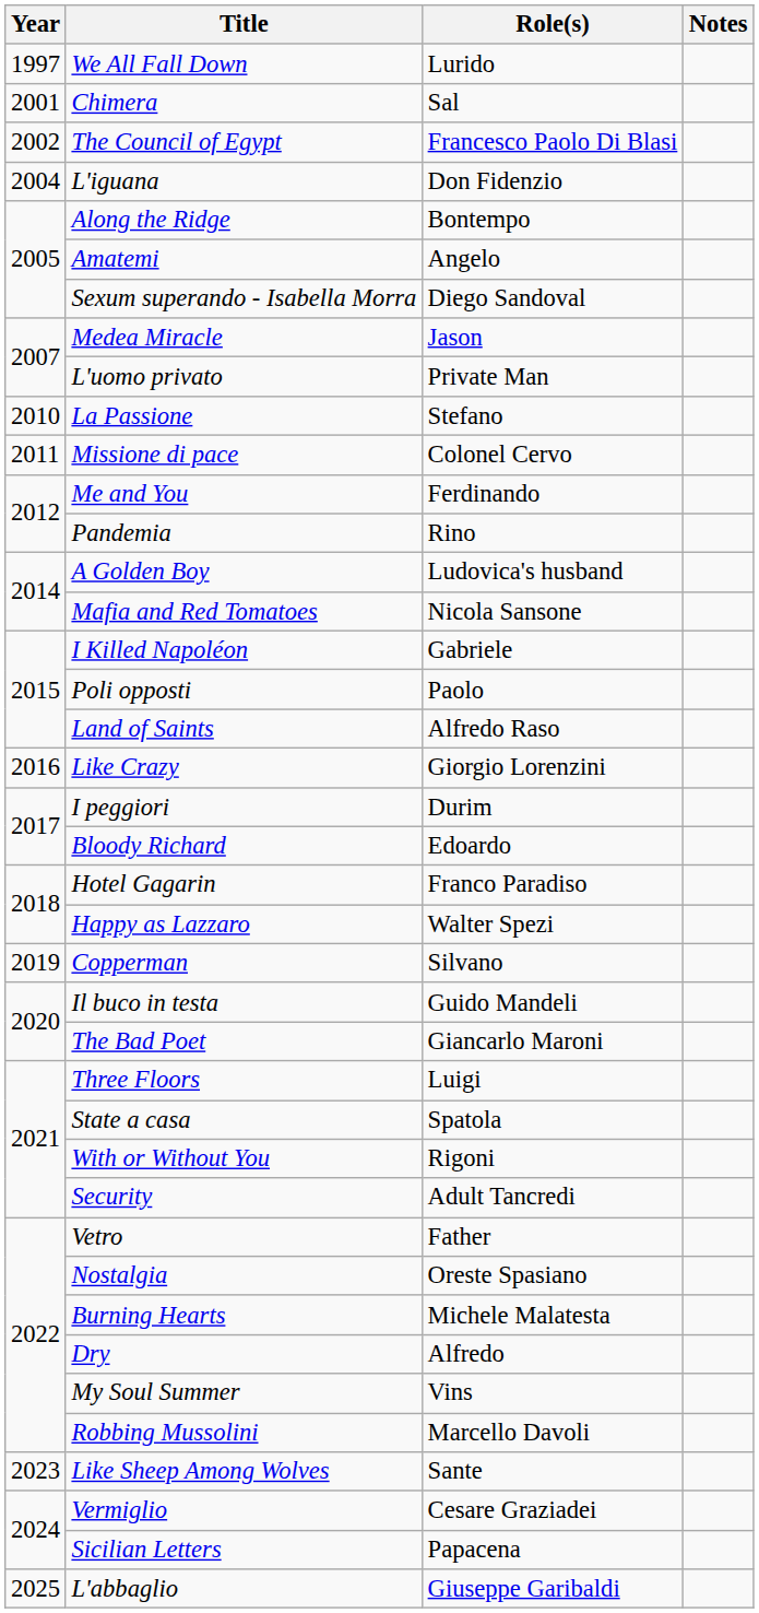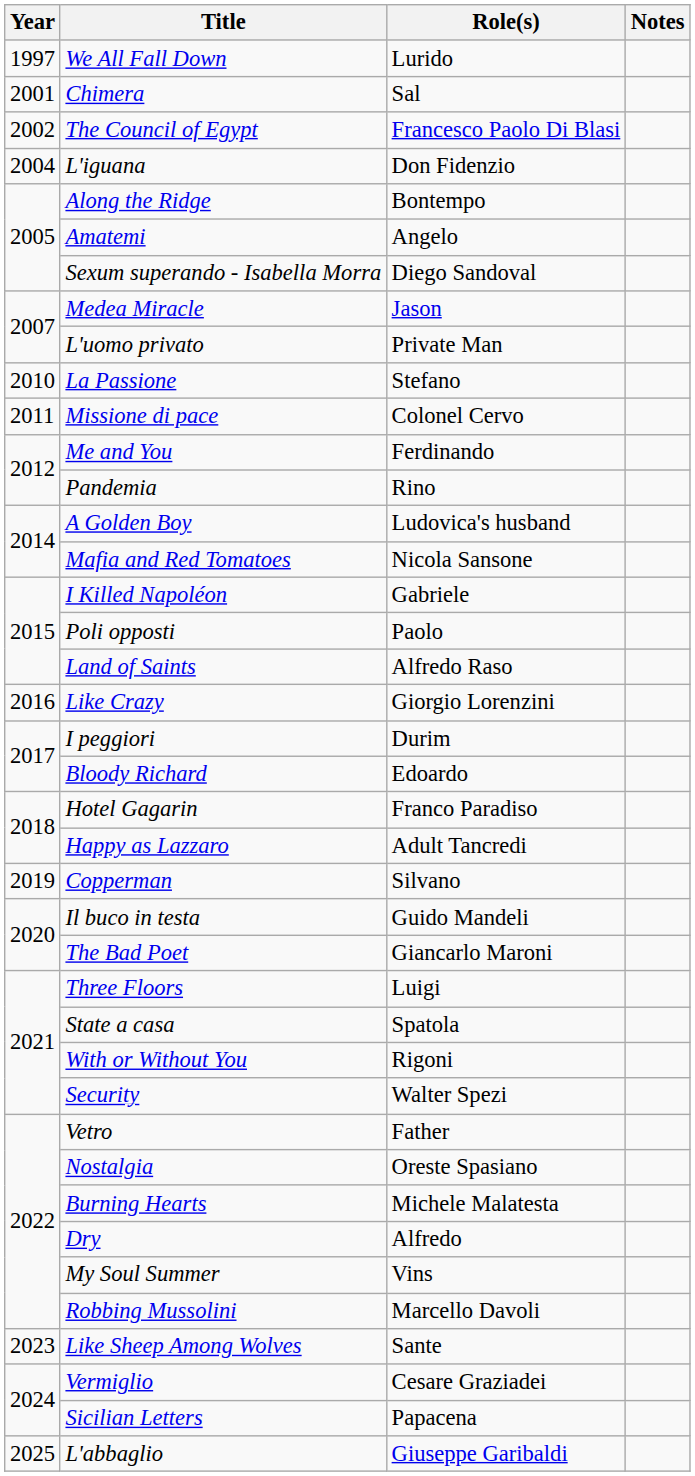Happy as Lazzaro | Role(s): Walter Spezi -> Adult Tancredi
Security | Role(s): Adult Tancredi -> Walter Spezi
